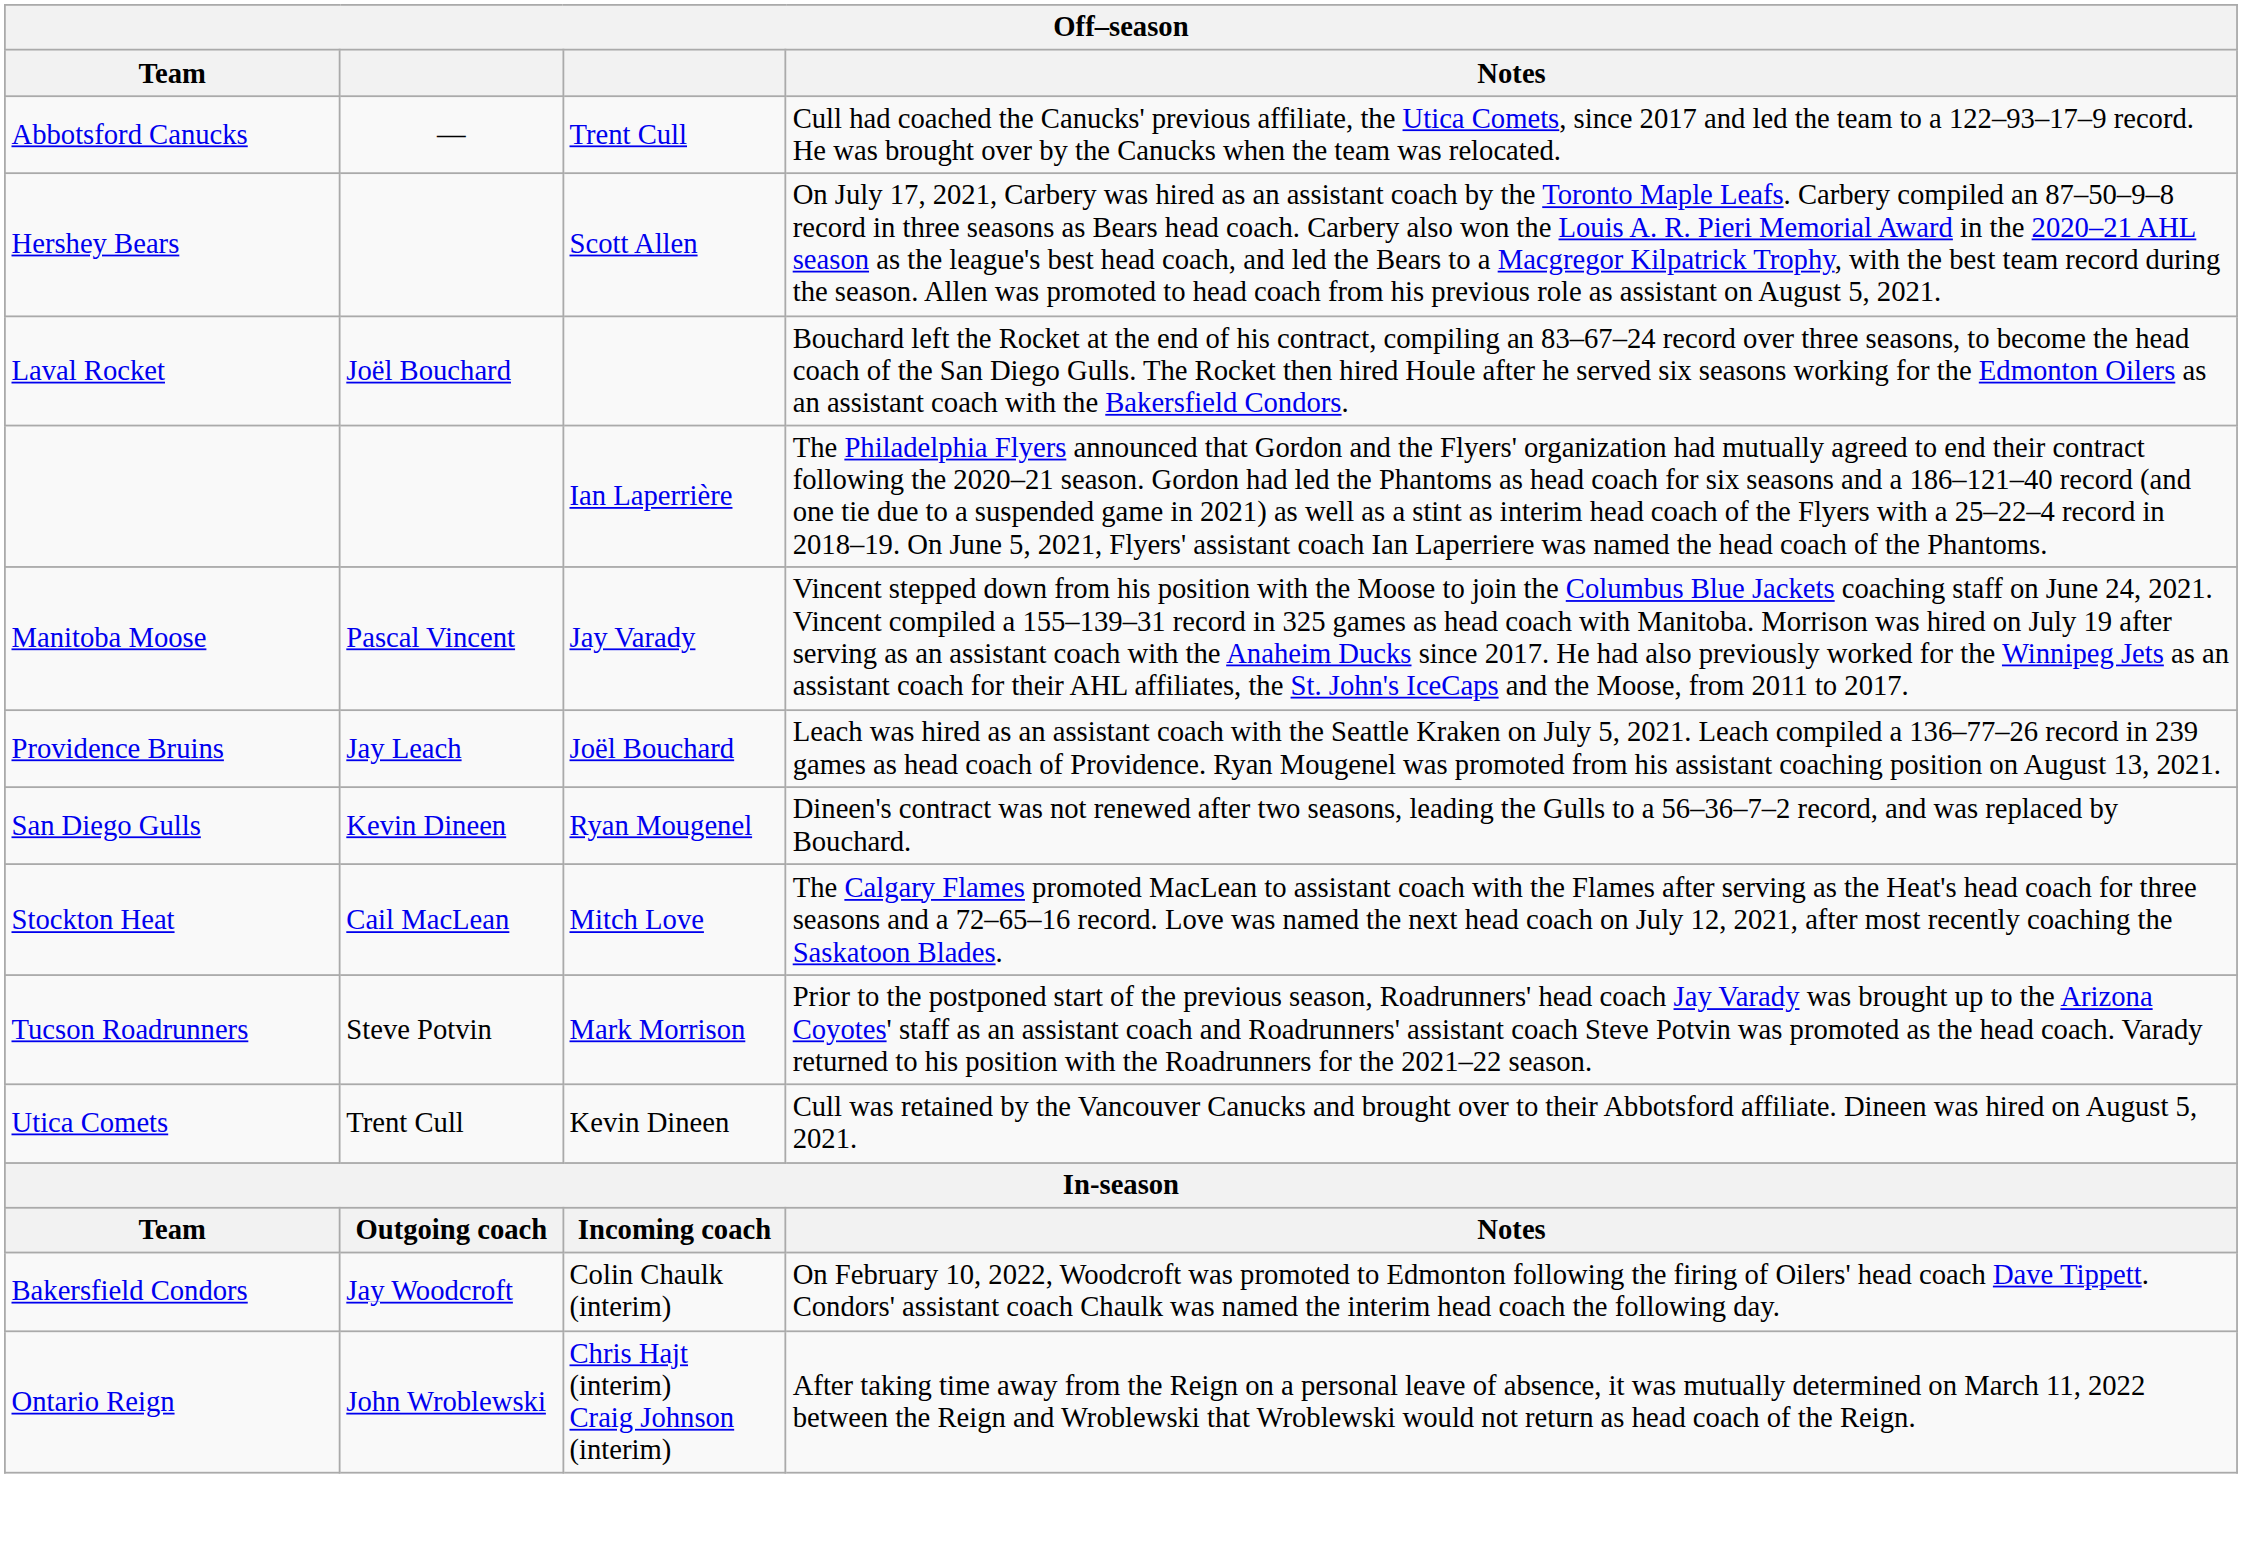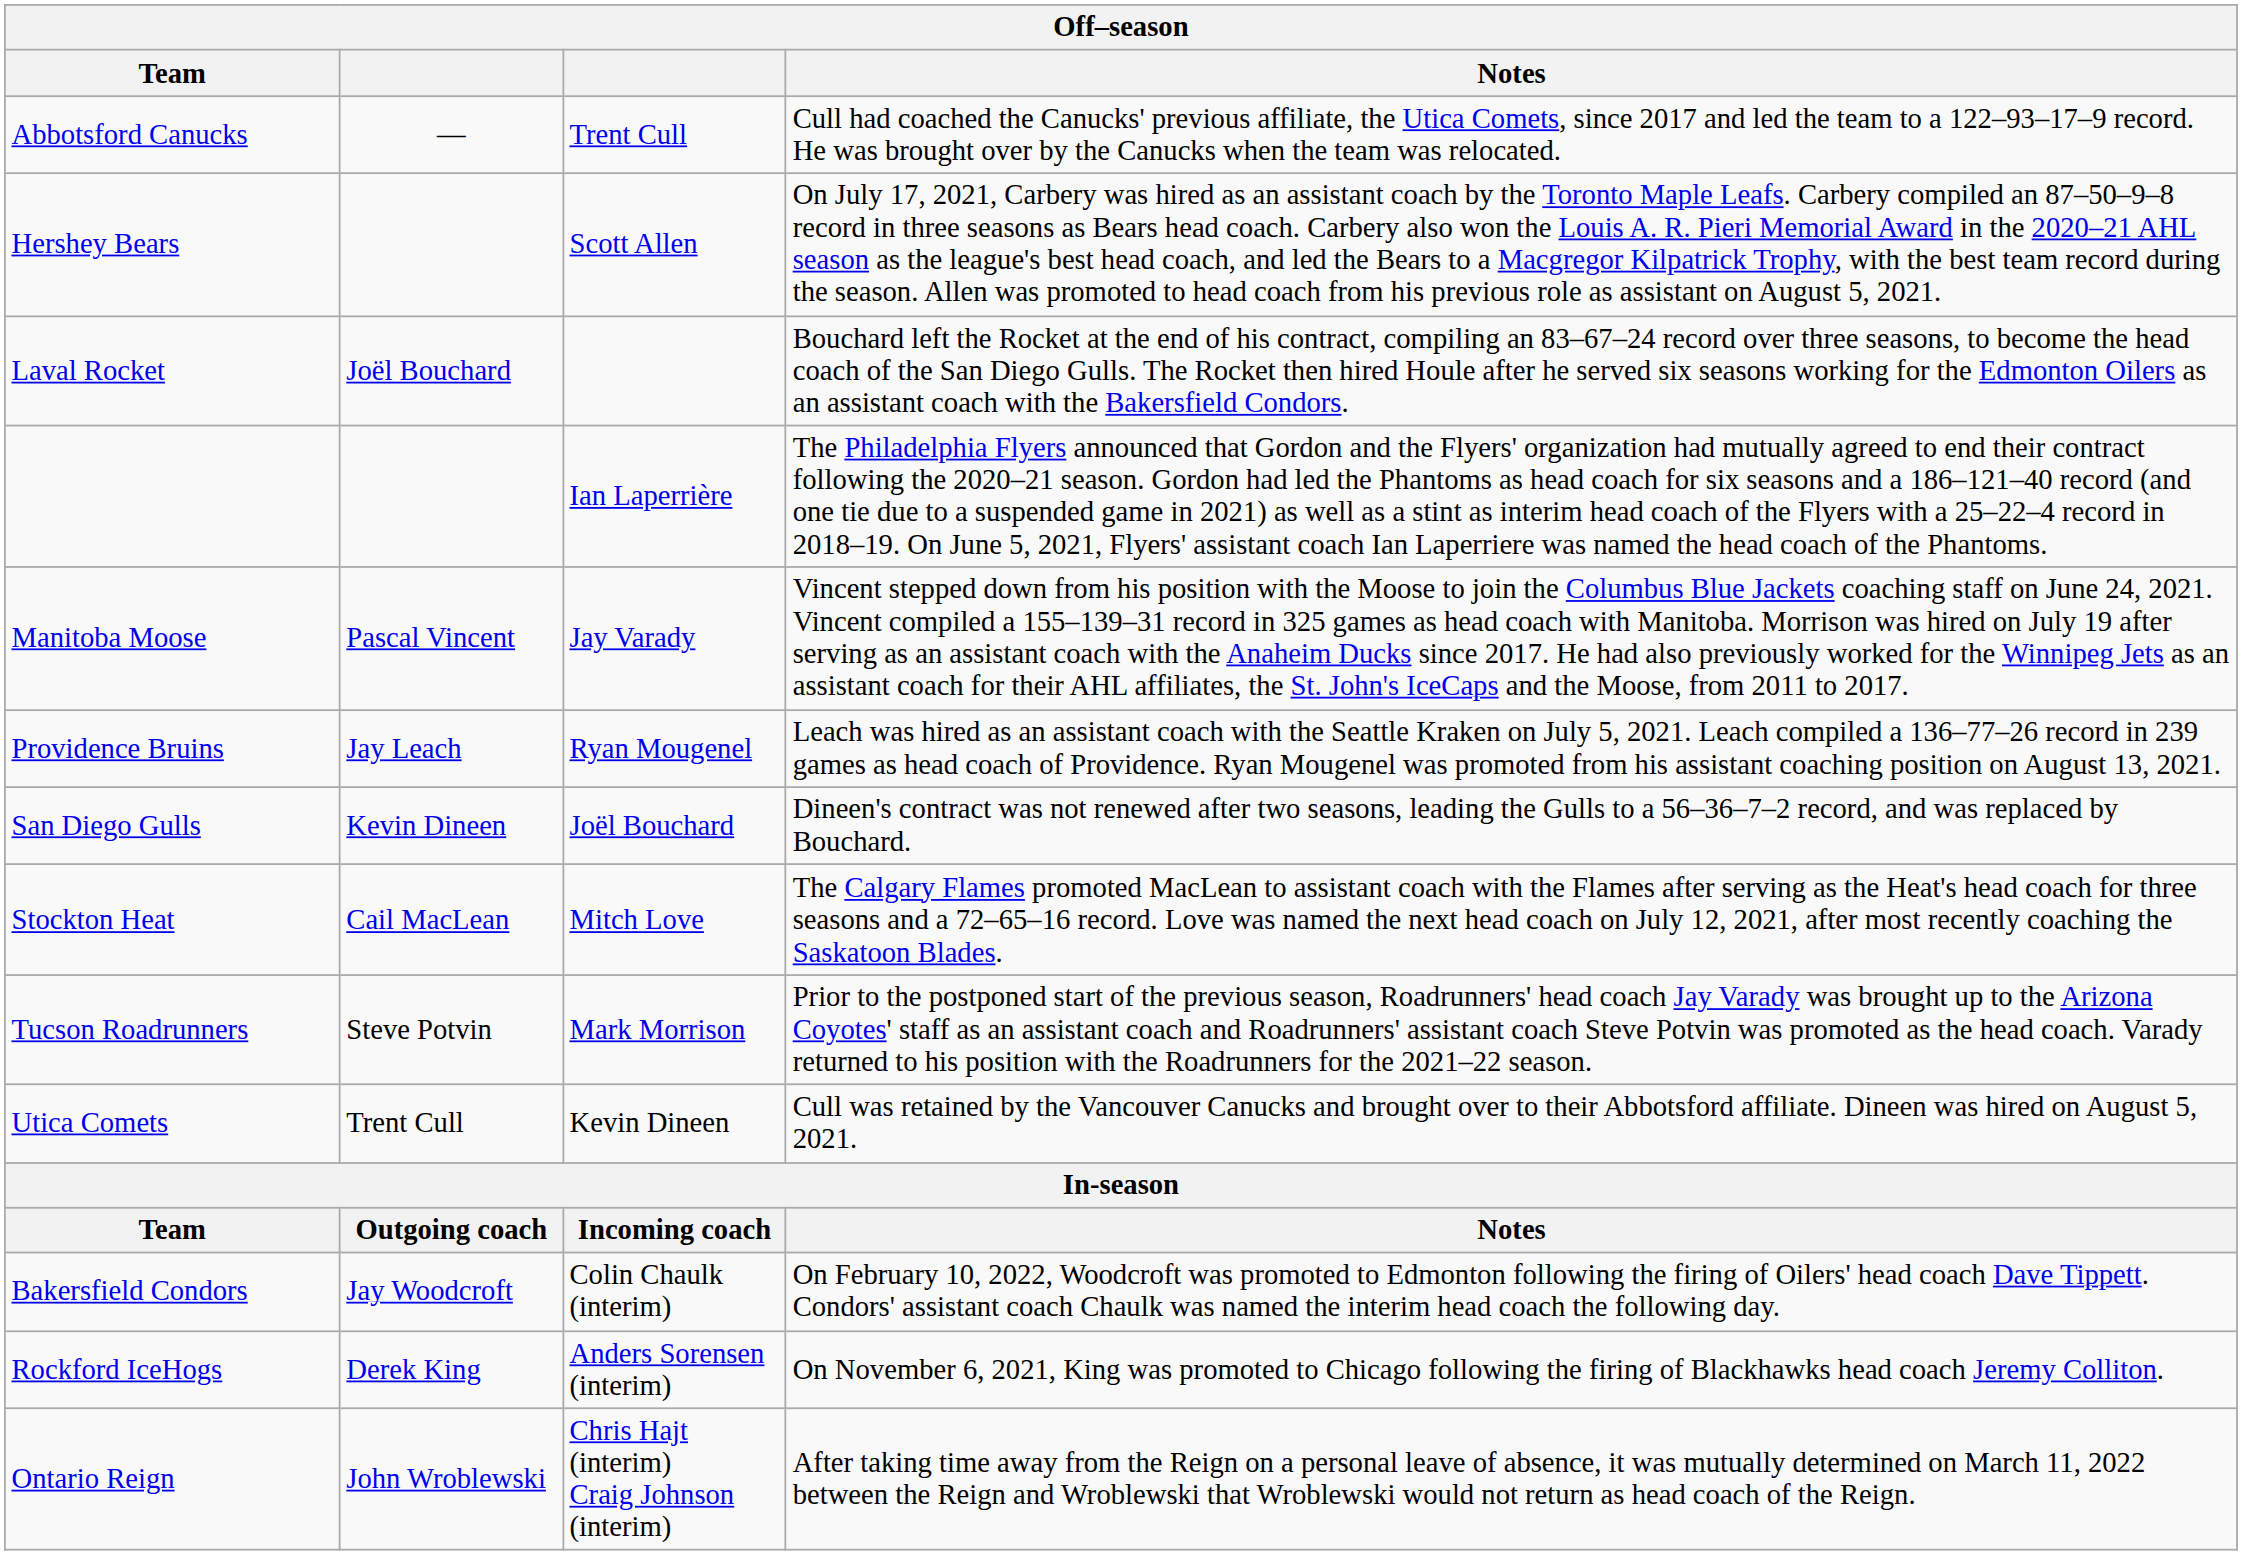Providence Bruins | column 3: Joël Bouchard -> Ryan Mougenel
San Diego Gulls | column 3: Ryan Mougenel -> Joël Bouchard
+ row: Rockford IceHogs | Derek King | Anders Sorensen (interim) | On November 6, 2021, King was promoted to Chicago following the firing of Blackhawks head coach Jeremy Colliton.
